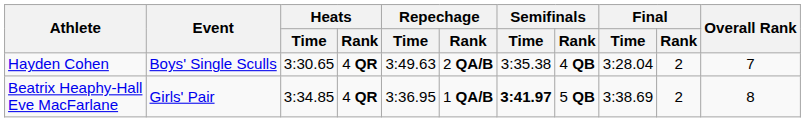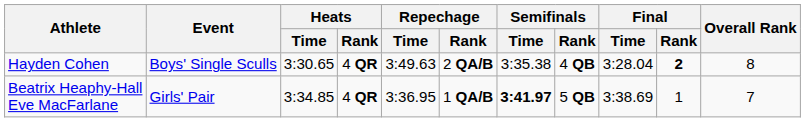Hayden Cohen | Final / Rank: normal -> bold
Hayden Cohen | Overall Rank: 7 -> 8
Beatrix Heaphy-Hall Eve MacFarlane | Final / Rank: 2 -> 1
Beatrix Heaphy-Hall Eve MacFarlane | Overall Rank: 8 -> 7
